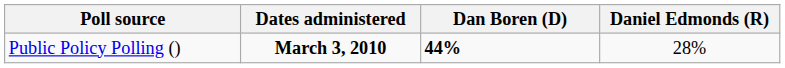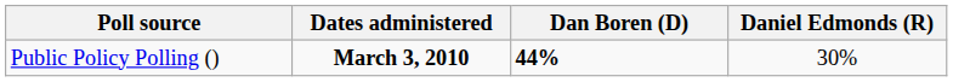Public Policy Polling () | Daniel Edmonds (R): 28% -> 30%
